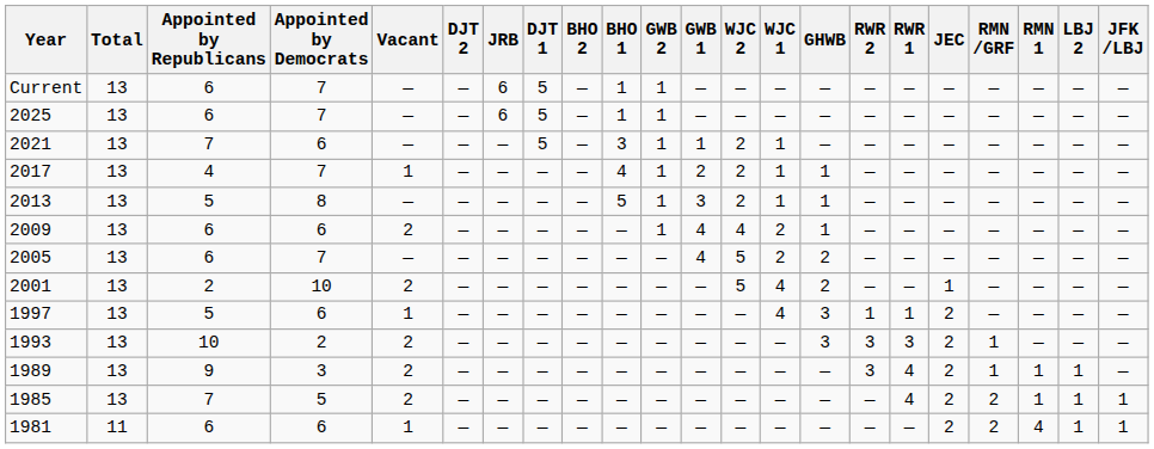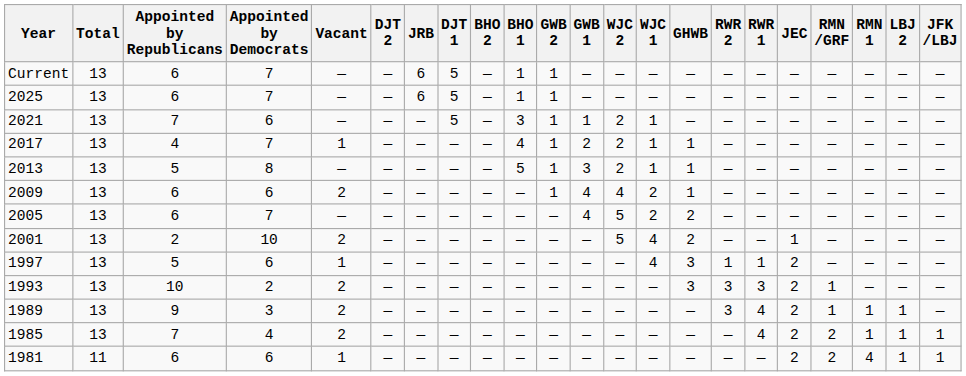1985 | Appointed by Democrats: 5 -> 4
